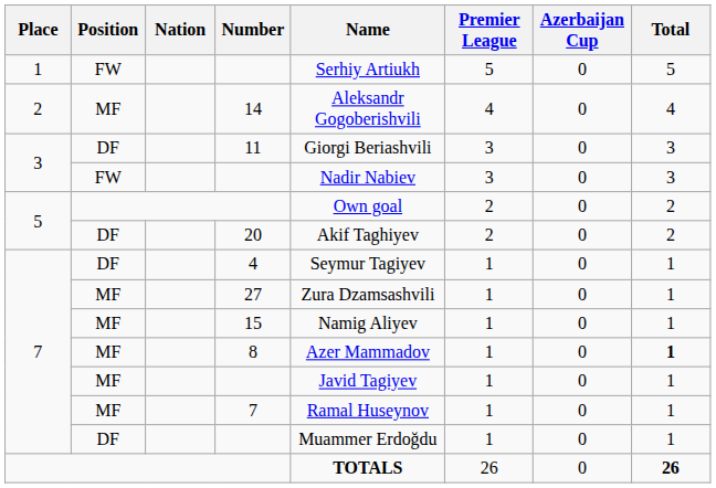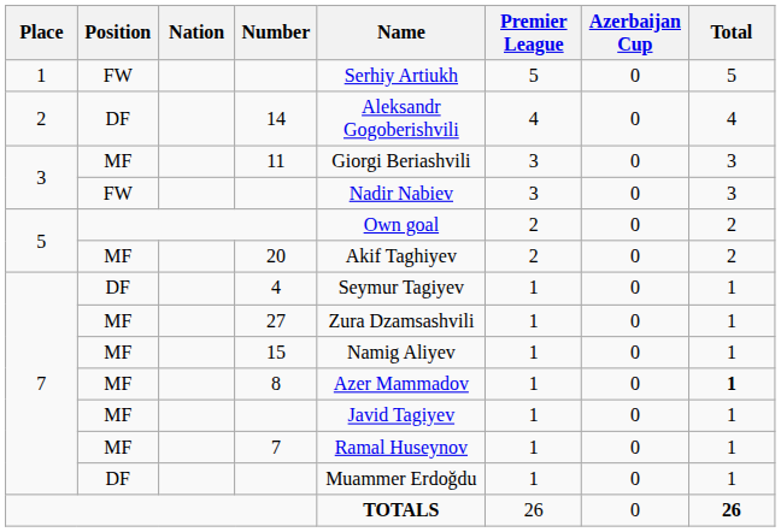14 | Position: MF -> DF
11 | Position: DF -> MF
20 | Position: DF -> MF
